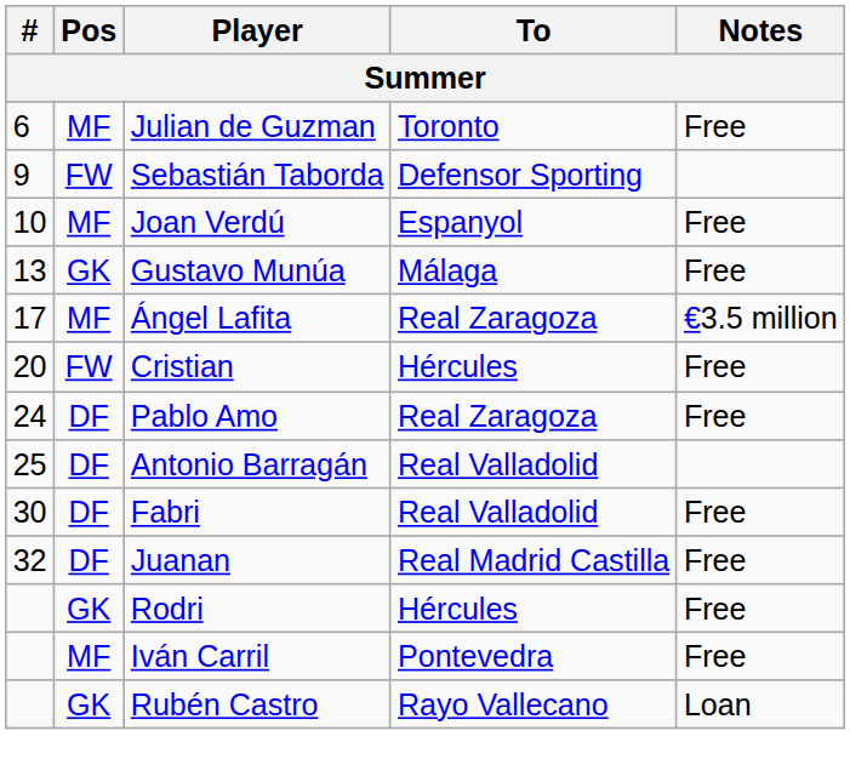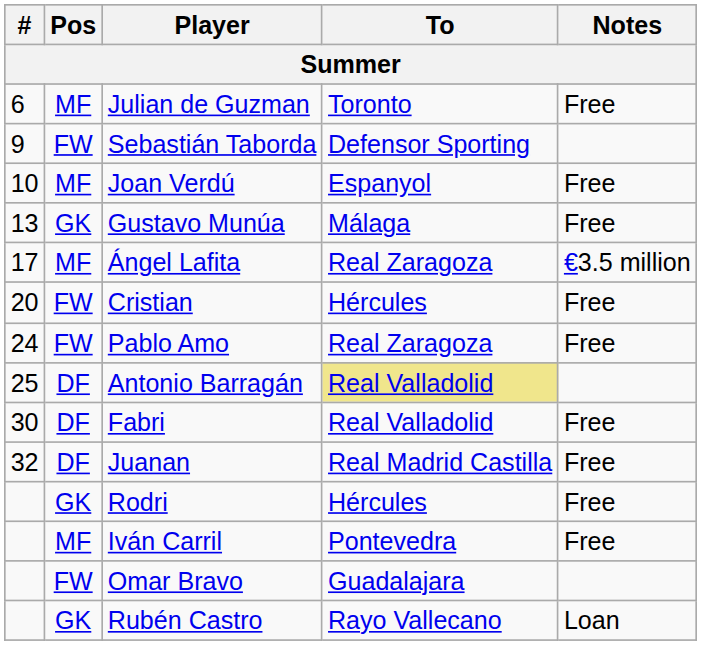Pablo Amo | Pos: DF -> FW
Antonio Barragán | To: no background -> khaki background
+ row: FW | Omar Bravo | Guadalajara
